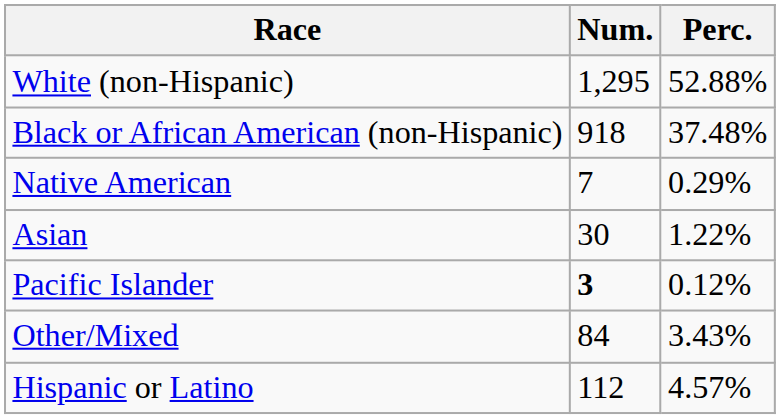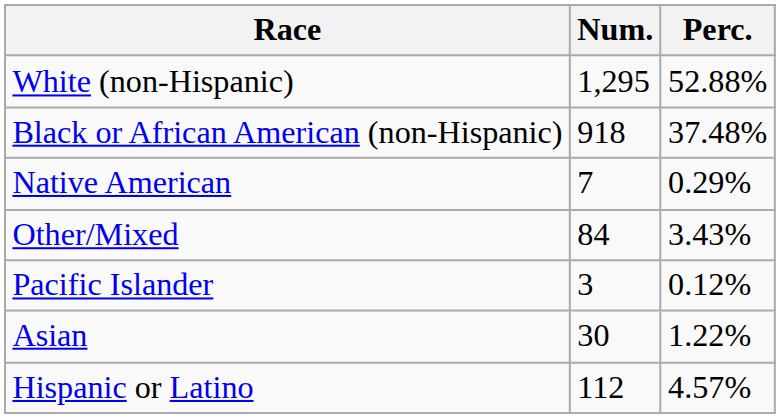rows swapped: Asian <-> Other/Mixed
Pacific Islander | Num.: bold -> normal
